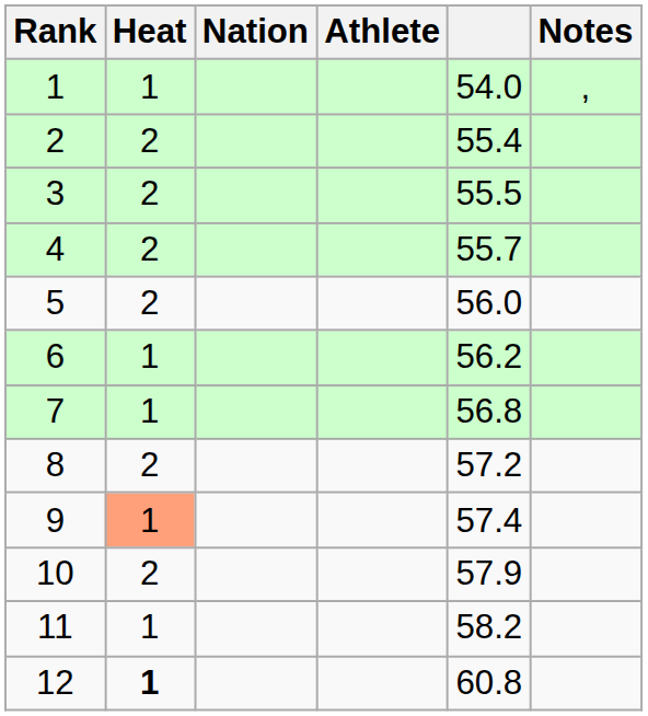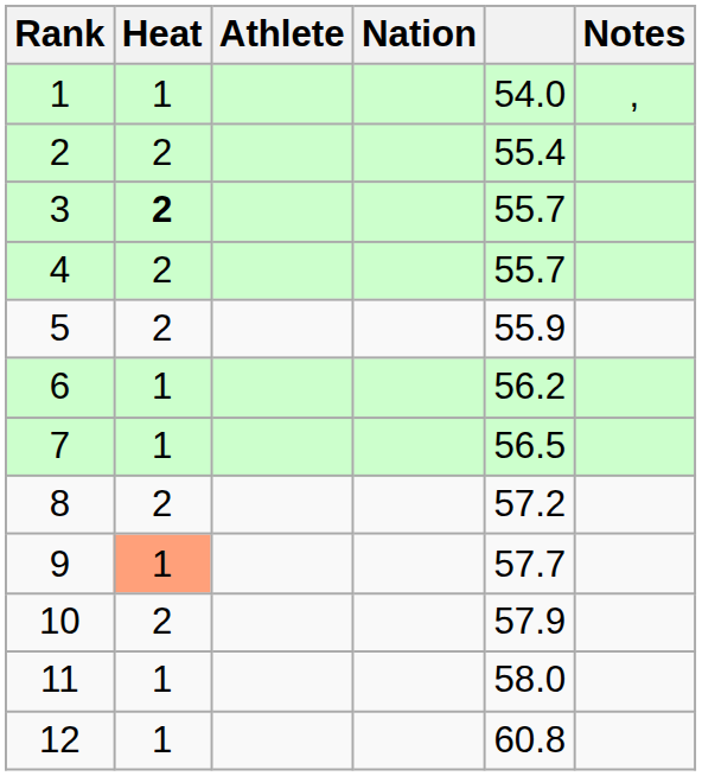columns swapped: Athlete <-> Nation
3 | Heat: normal -> bold
3 | column 5: 55.5 -> 55.7
5 | column 5: 56.0 -> 55.9
7 | column 5: 56.8 -> 56.5
9 | column 5: 57.4 -> 57.7
11 | column 5: 58.2 -> 58.0
12 | Heat: bold -> normal
